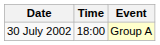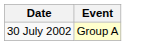- column: Time | 18:00
